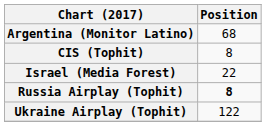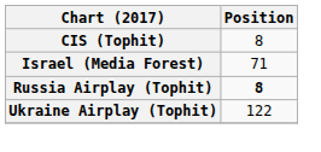- row: Argentina (Monitor Latino) | 68
Israel (Media Forest) | Position: 22 -> 71
